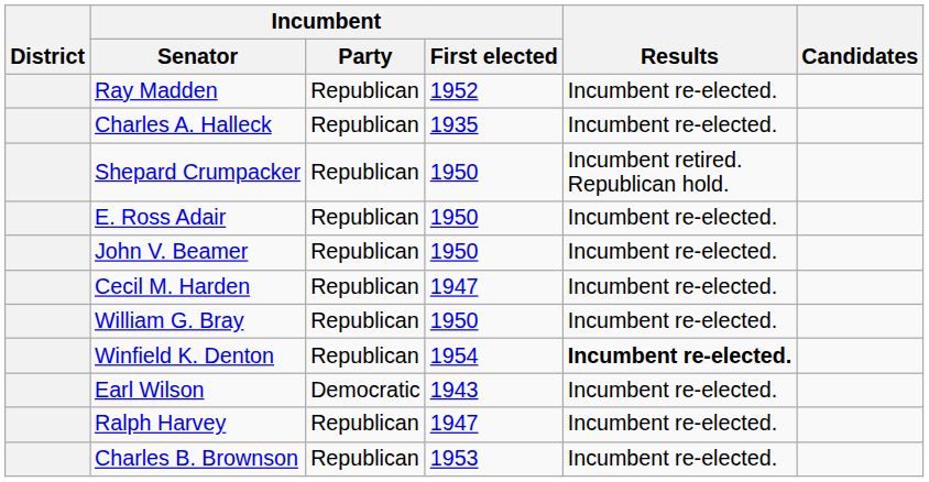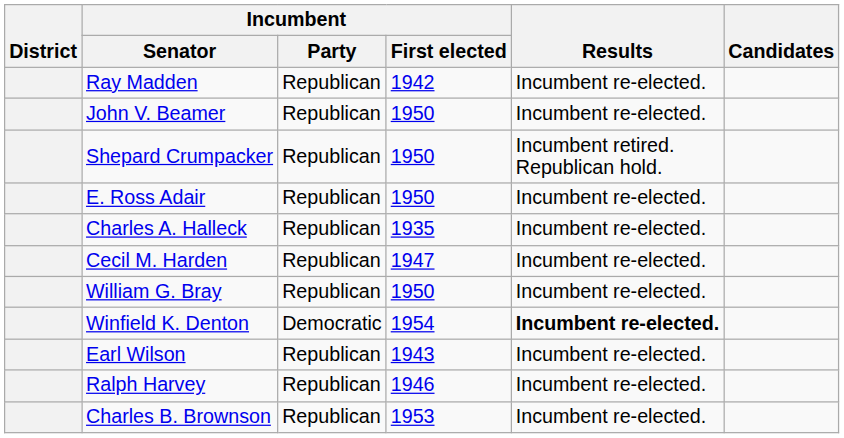Ray Madden | Incumbent / First elected: 1952 -> 1942
rows swapped: Charles A. Halleck <-> John V. Beamer
Winfield K. Denton | Incumbent / Party: Republican -> Democratic
Earl Wilson | Incumbent / Party: Democratic -> Republican
Ralph Harvey | Incumbent / First elected: 1947 -> 1946
